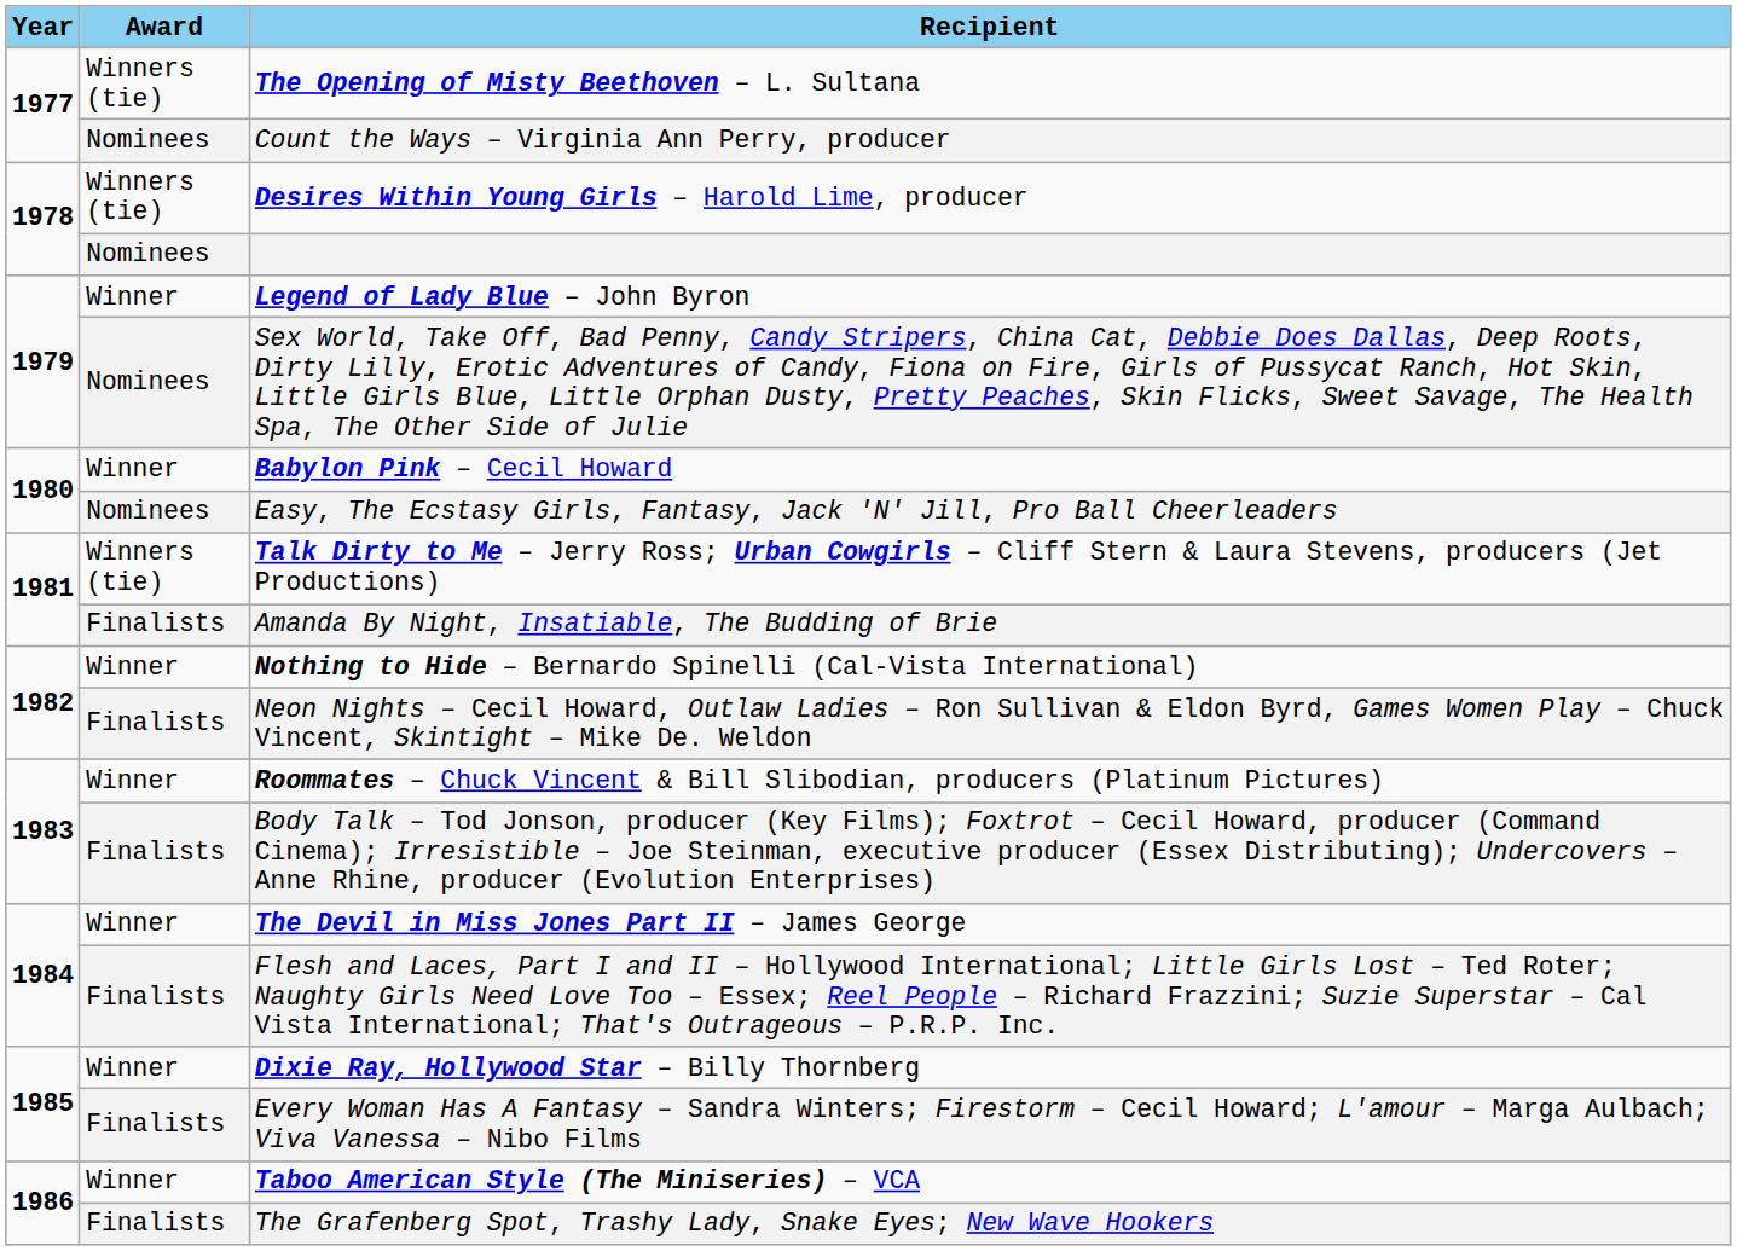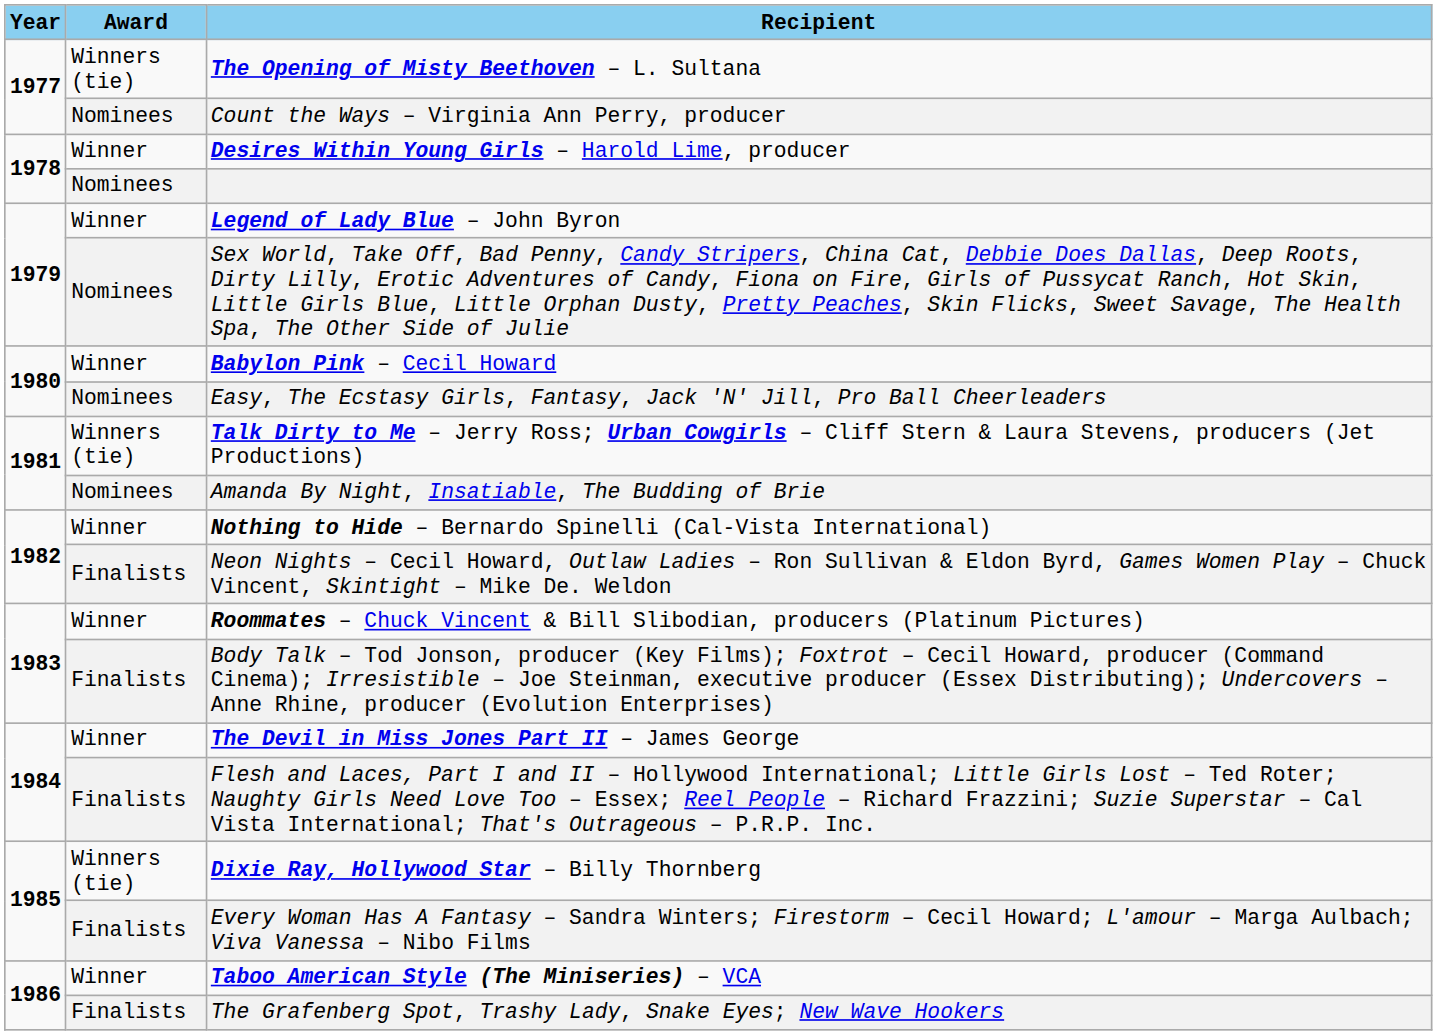Desires Within Young Girls – Harold Lime, producer | Award: Winners (tie) -> Winner
Amanda By Night, Insatiable, The Budding of Brie | Award: Finalists -> Nominees
Dixie Ray, Hollywood Star – Billy Thornberg | Award: Winner -> Winners (tie)
